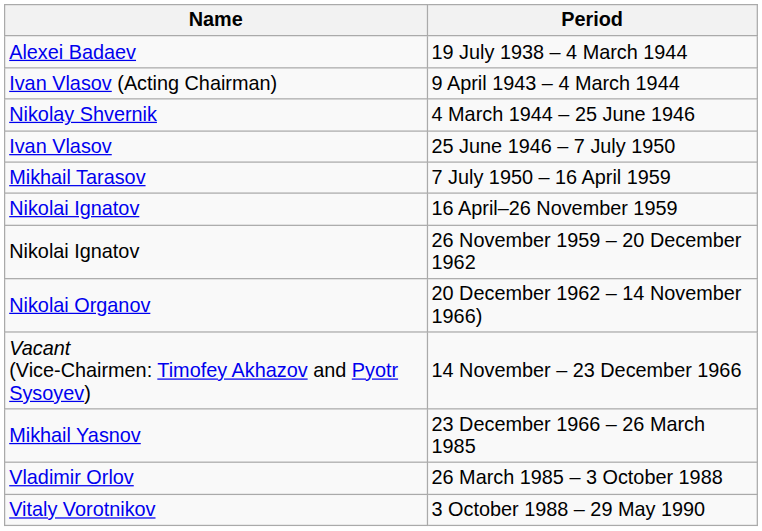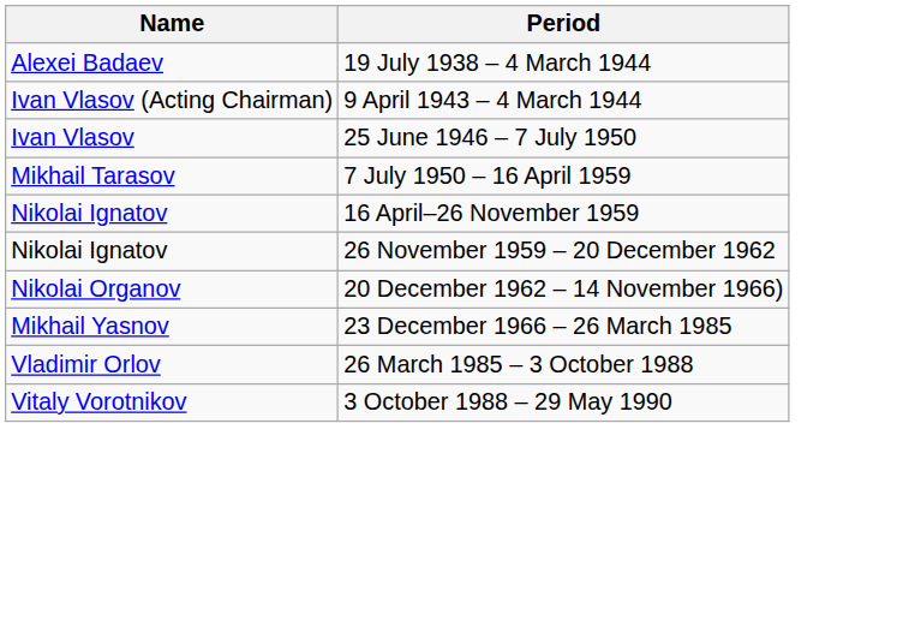- row: Nikolay Shvernik | 4 March 1944 – 25 June 1946
- row: Vacant (Vice-Chairmen: Timofey Akhazov and Pyotr Sysoyev) | 14 November – 23 December 1966
